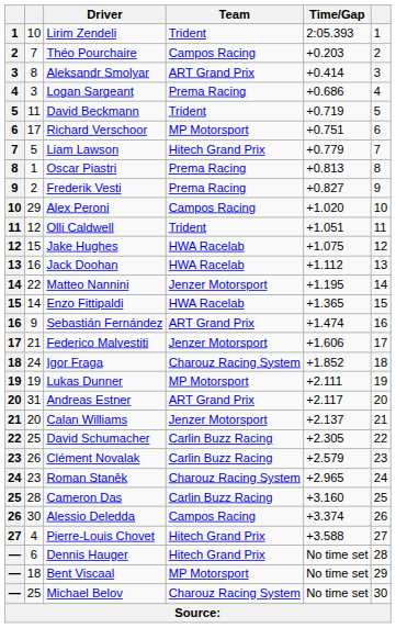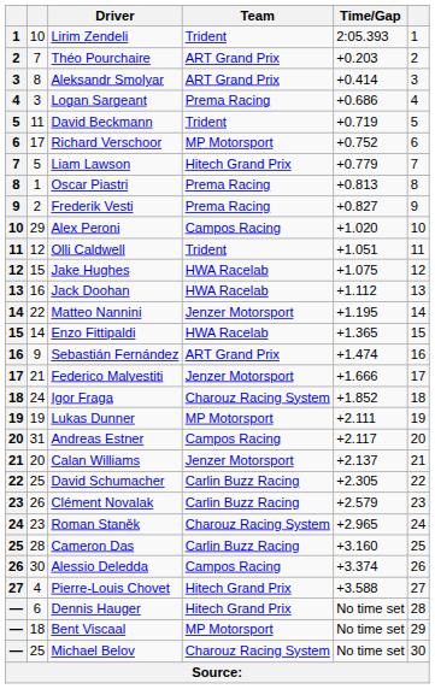Théo Pourchaire | Team: Campos Racing -> ART Grand Prix
Richard Verschoor | Time/Gap: +0.751 -> +0.752
Federico Malvestiti | Time/Gap: +1.606 -> +1.666
Andreas Estner | Team: ART Grand Prix -> Campos Racing
